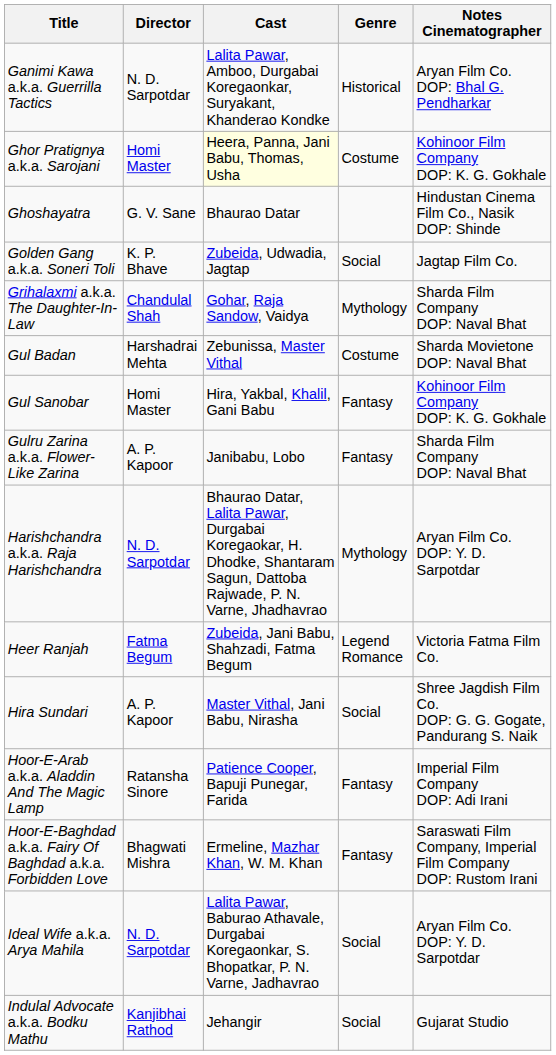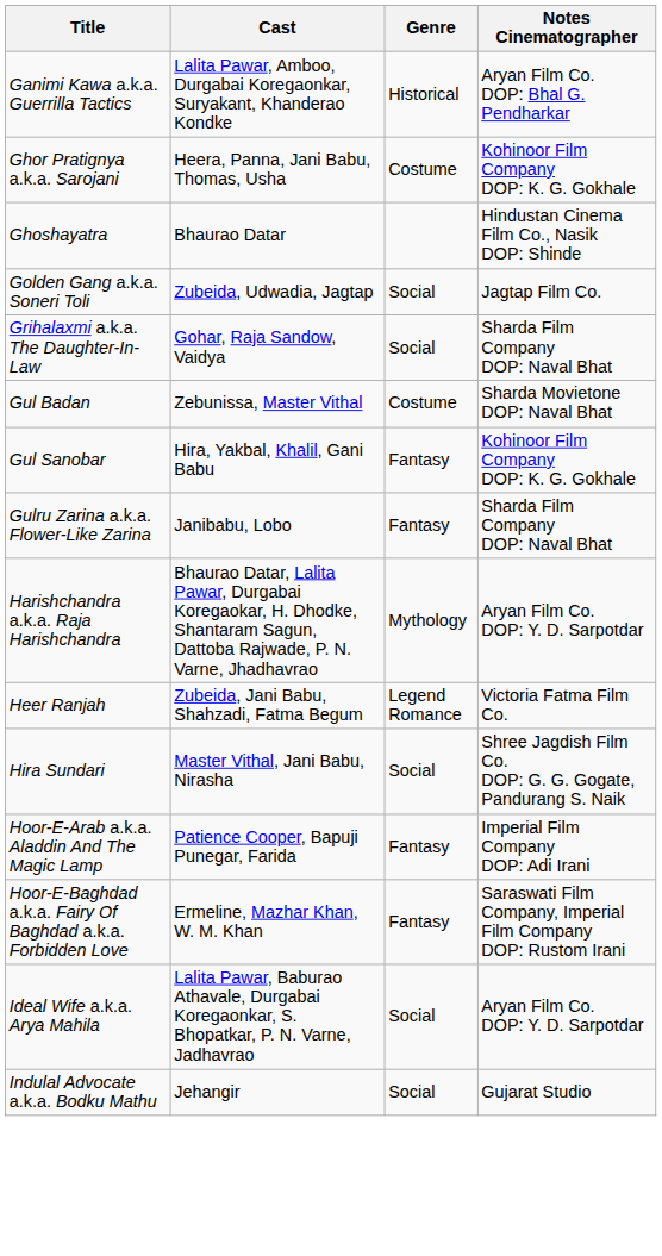- column: Director | N. D. Sarpotdar | Homi Master | G. V. Sane | K. P. Bhave | Chandulal Shah | Harshadrai Mehta | Homi Master | A. P. Kapoor | N. D. Sarpotdar | Fatma Begum | A. P. Kapoor | Ratansha Sinore | Bhagwati Mishra | N. D. Sarpotdar | Kanjibhai Rathod
Ghor Pratignya a.k.a. Sarojani | Cast: lightyellow background -> no background
Grihalaxmi a.k.a. The Daughter-In-Law | Genre: Mythology -> Social
